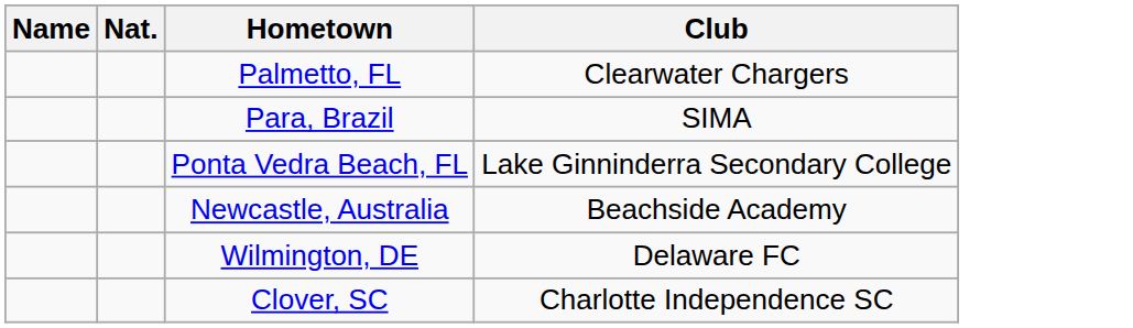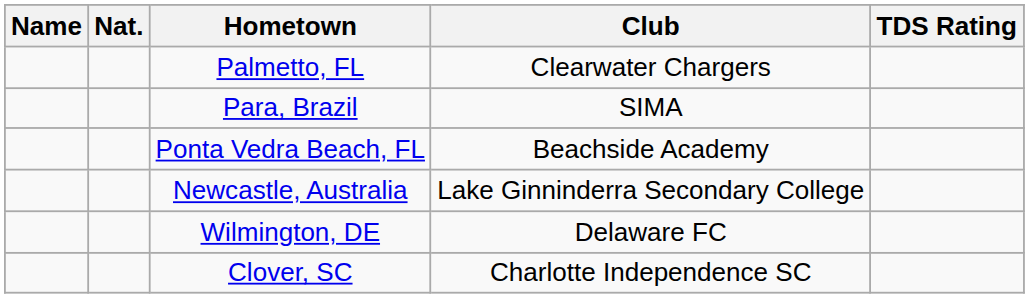+ column: TDS Rating
Ponta Vedra Beach, FL | Club: Lake Ginninderra Secondary College -> Beachside Academy
Newcastle, Australia | Club: Beachside Academy -> Lake Ginninderra Secondary College
